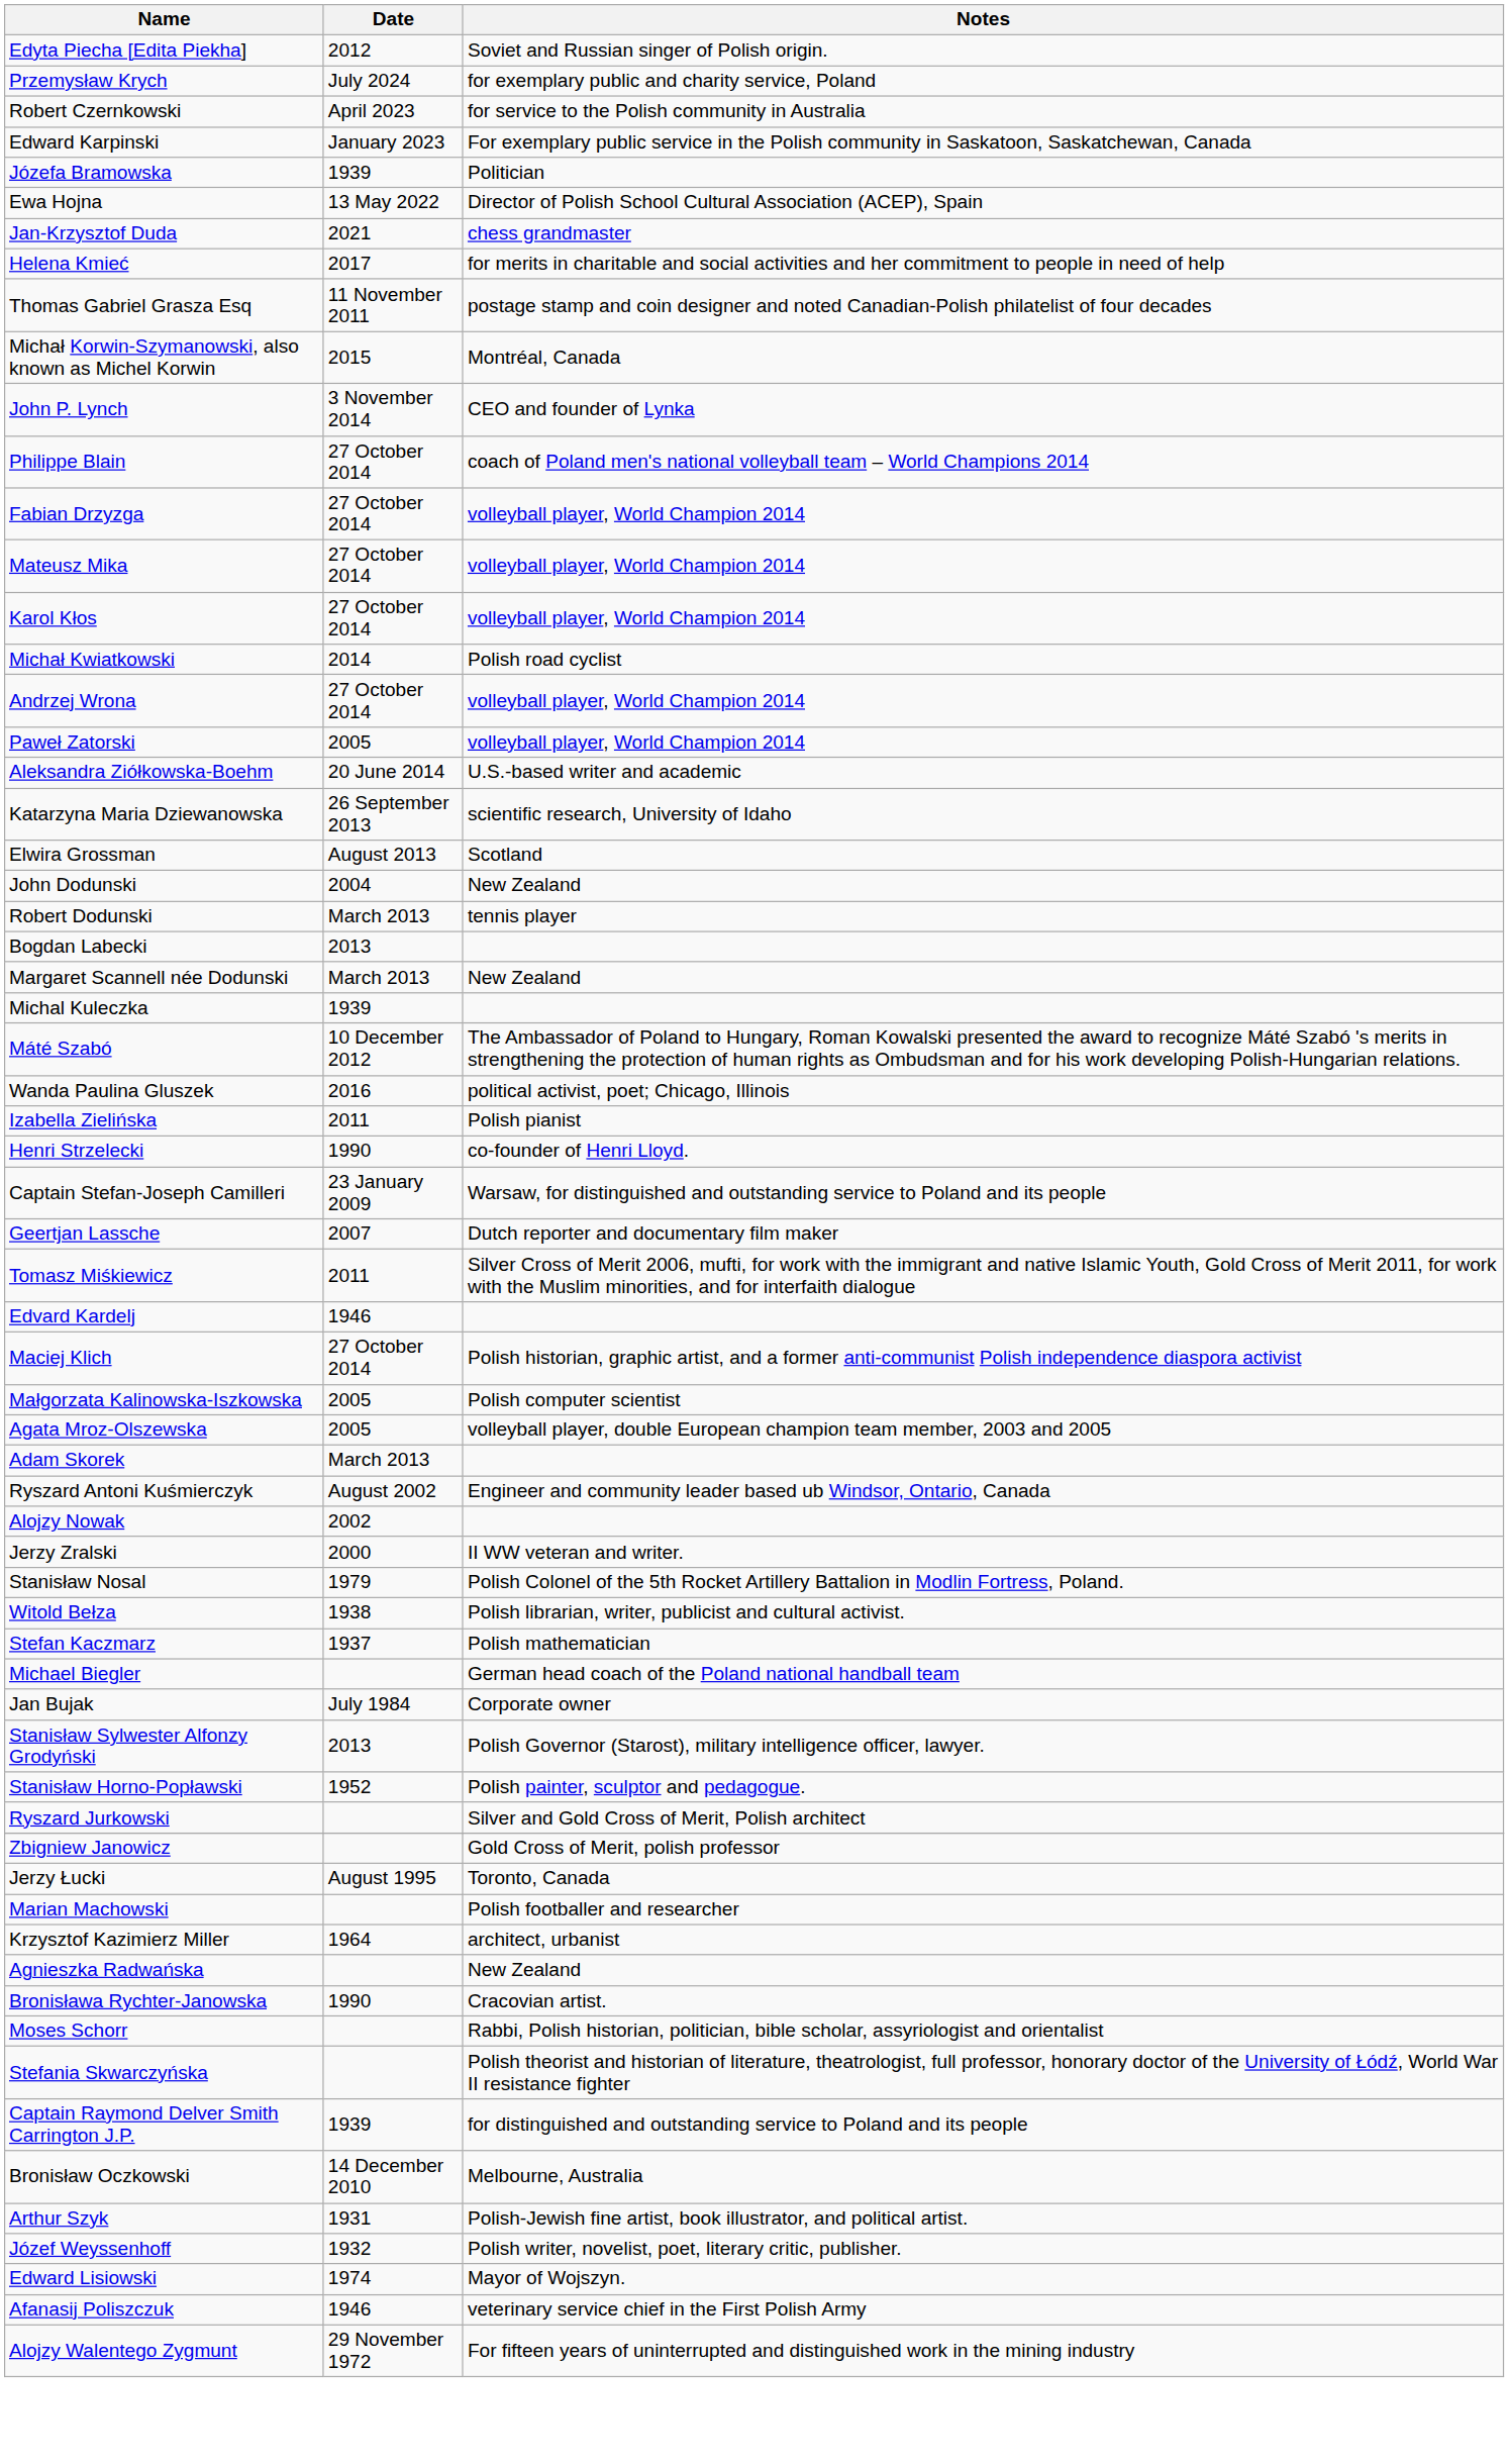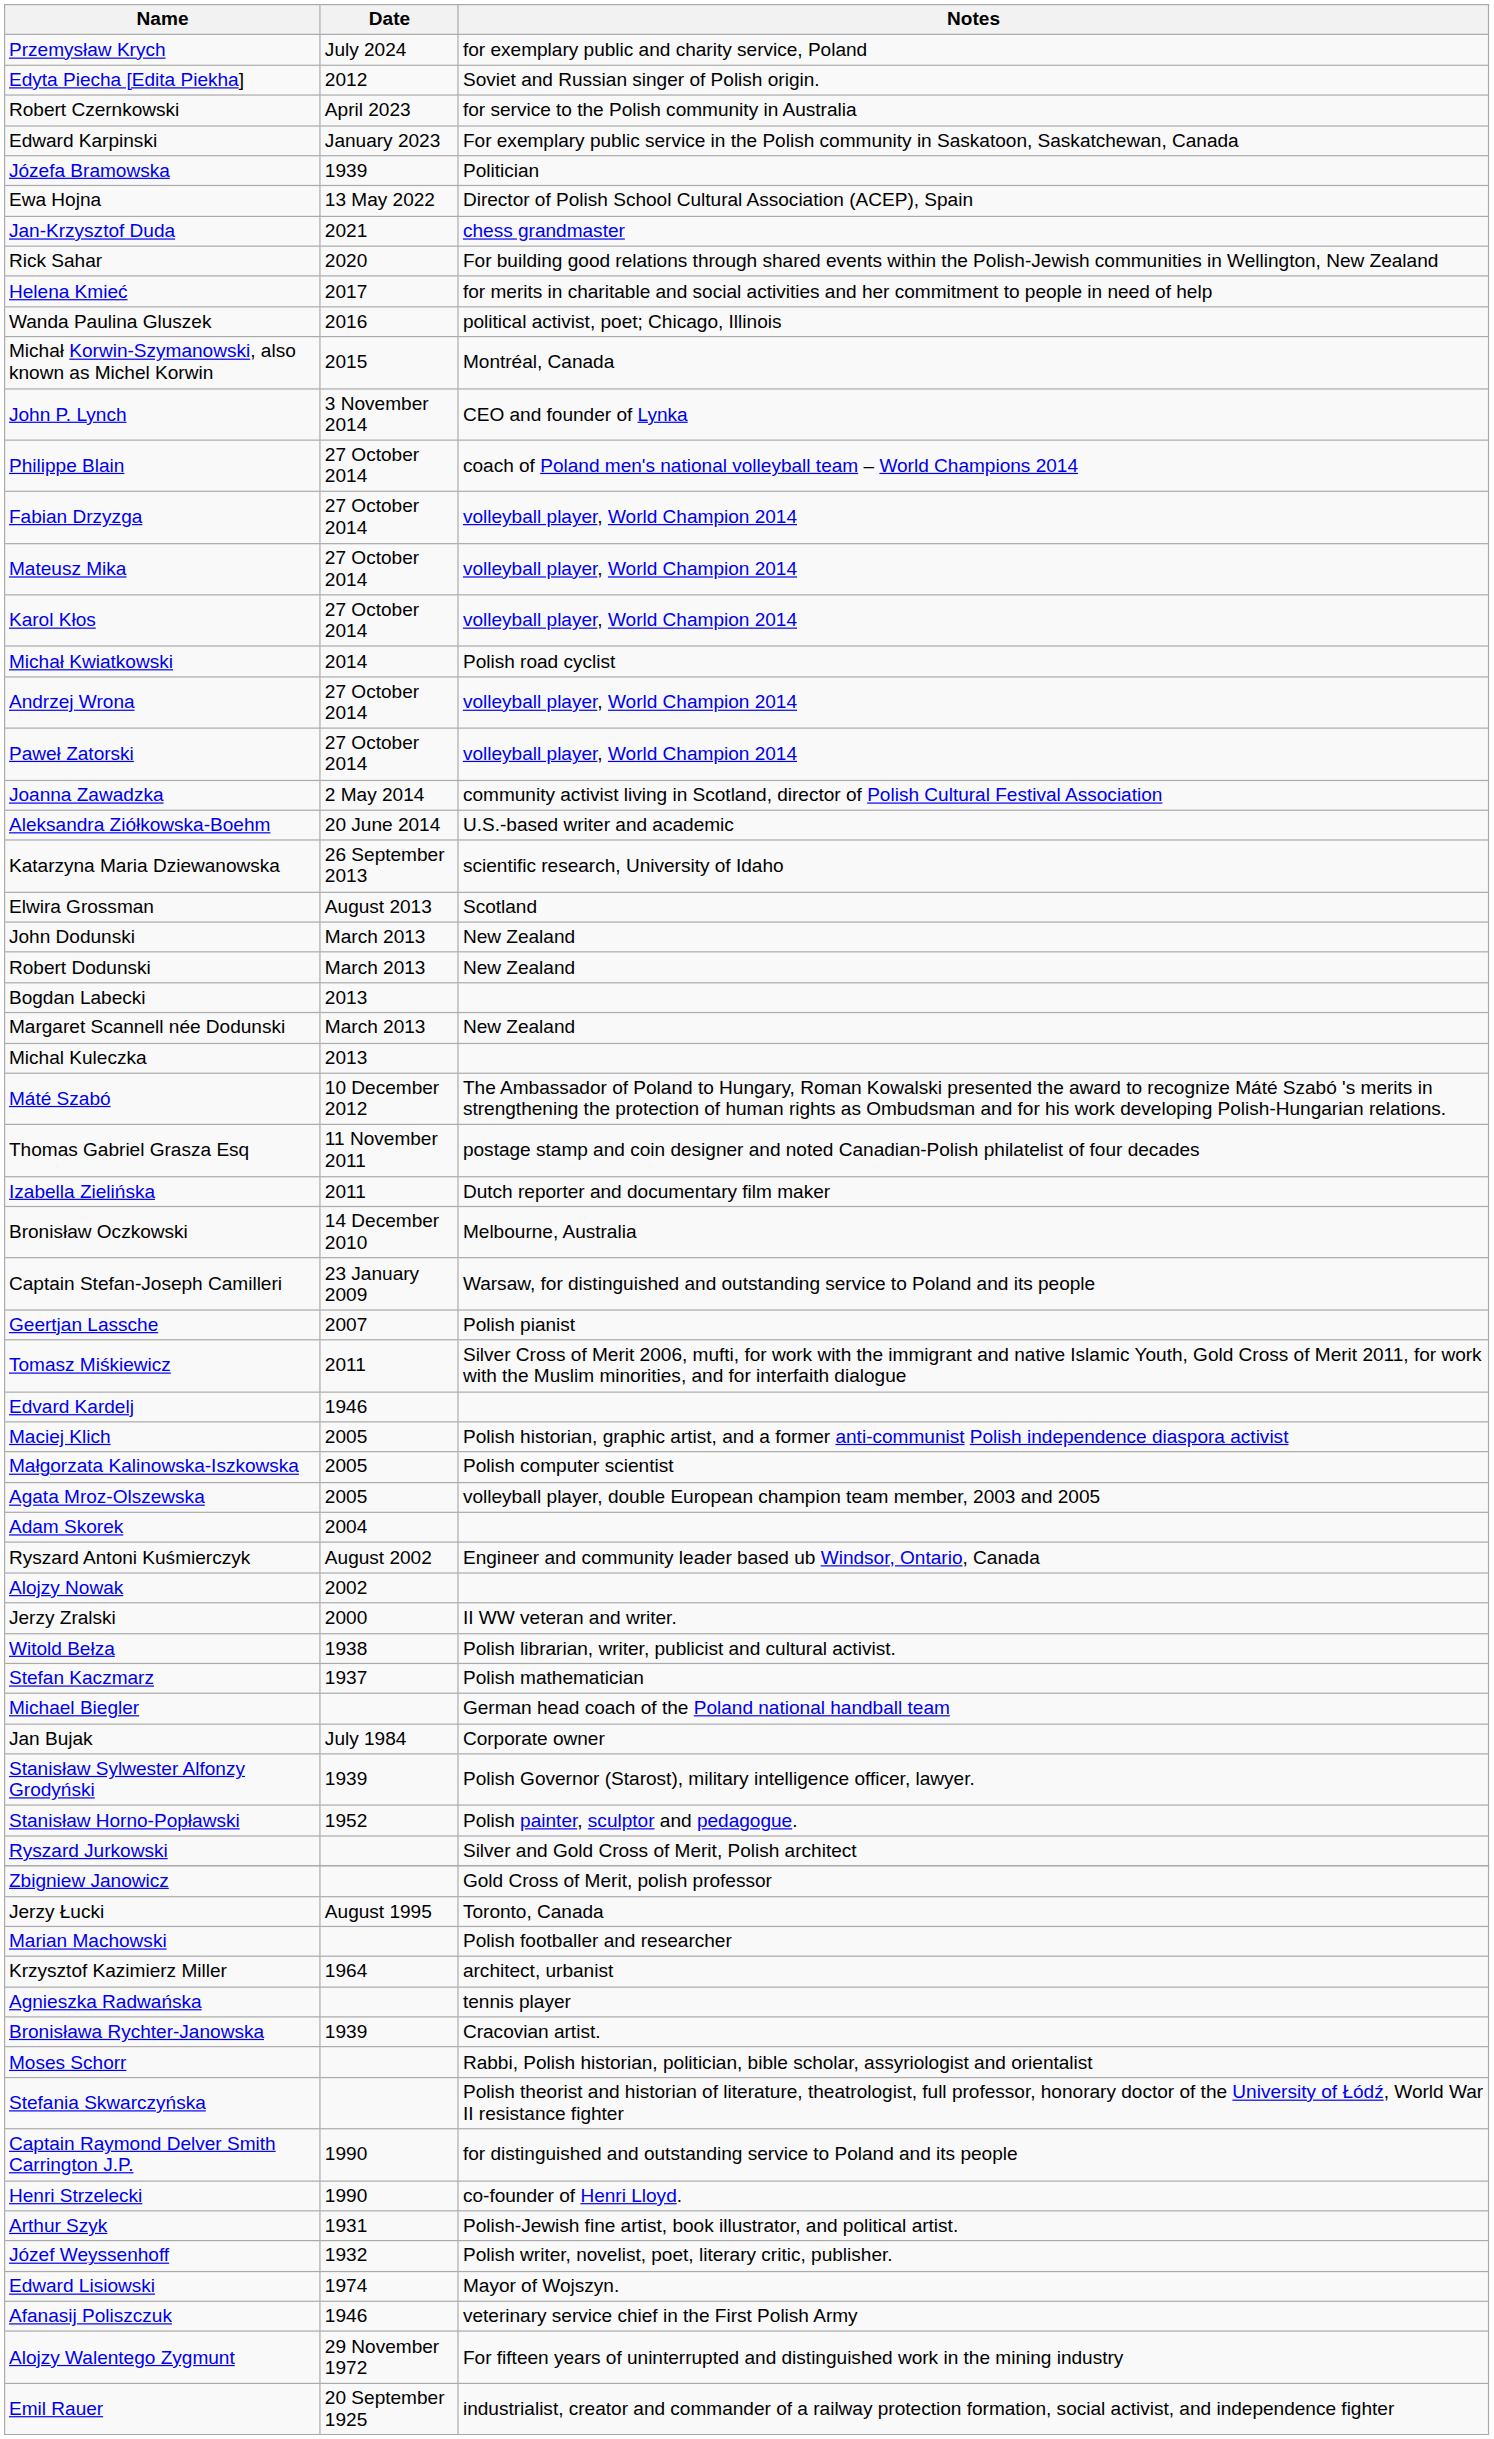rows swapped: Przemysław Krych <-> Edyta Piecha [Edita Piekha]
+ row: Rick Sahar | 2020 | For building good relations through shared events within the Polish-Jewish communities in Wellington, New Zealand
rows swapped: Wanda Paulina Gluszek <-> Thomas Gabriel Grasza Esq
Paweł Zatorski | Date: 2005 -> 27 October 2014
+ row: Joanna Zawadzka | 2 May 2014 | community activist living in Scotland, director of Polish Cultural Festival Association
John Dodunski | Date: 2004 -> March 2013
Robert Dodunski | Notes: tennis player -> New Zealand
Michal Kuleczka | Date: 1939 -> 2013
Izabella Zielińska | Notes: Polish pianist -> Dutch reporter and documentary film maker
rows swapped: Bronisław Oczkowski <-> Henri Strzelecki
Geertjan Lassche | Notes: Dutch reporter and documentary film maker -> Polish pianist
Maciej Klich | Date: 27 October 2014 -> 2005
Adam Skorek | Date: March 2013 -> 2004
- row: Stanisław Nosal | 1979 | Polish Colonel of the 5th Rocket Artillery Battalion in Modlin Fortress, Poland.
Stanisław Sylwester Alfonzy Grodyński | Date: 2013 -> 1939
Agnieszka Radwańska | Notes: New Zealand -> tennis player
Bronisława Rychter-Janowska | Date: 1990 -> 1939
Captain Raymond Delver Smith Carrington J.P. | Date: 1939 -> 1990
+ row: Emil Rauer | 20 September 1925 | industrialist, creator and commander of a railway protection formation, social activist, and independence fighter
